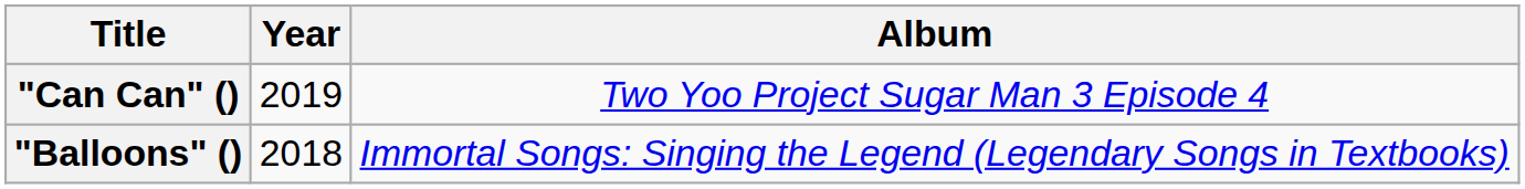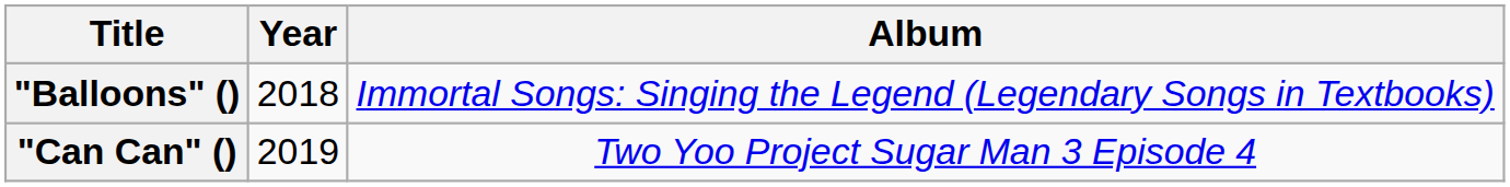rows swapped: "Balloons" () <-> "Can Can" ()
